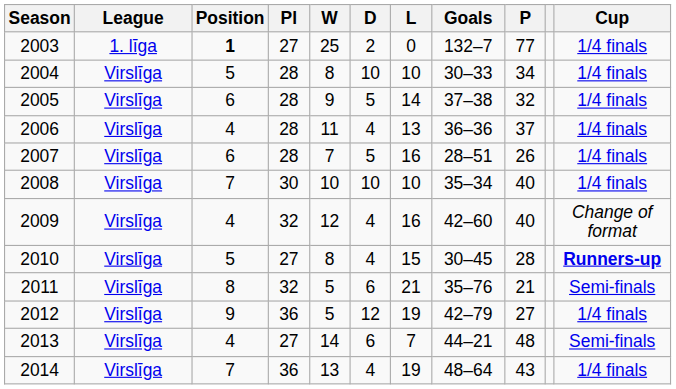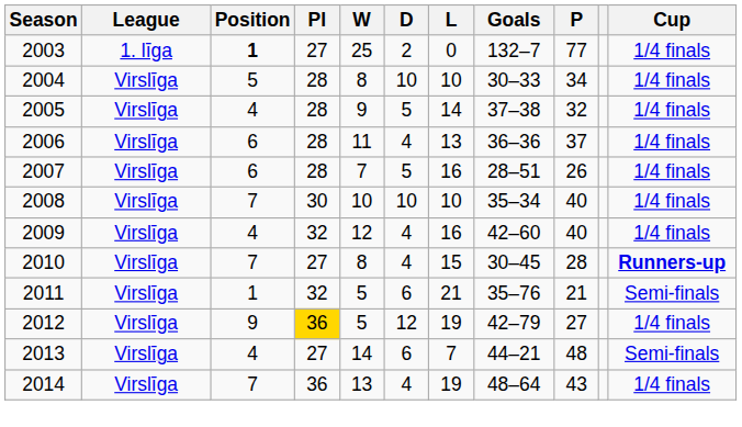2005 | Position: 6 -> 4
2006 | Position: 4 -> 6
2009 | Cup: Change of format -> 1/4 finals
2010 | Position: 5 -> 7
2011 | Position: 8 -> 1
2012 | Pl: no background -> gold background
